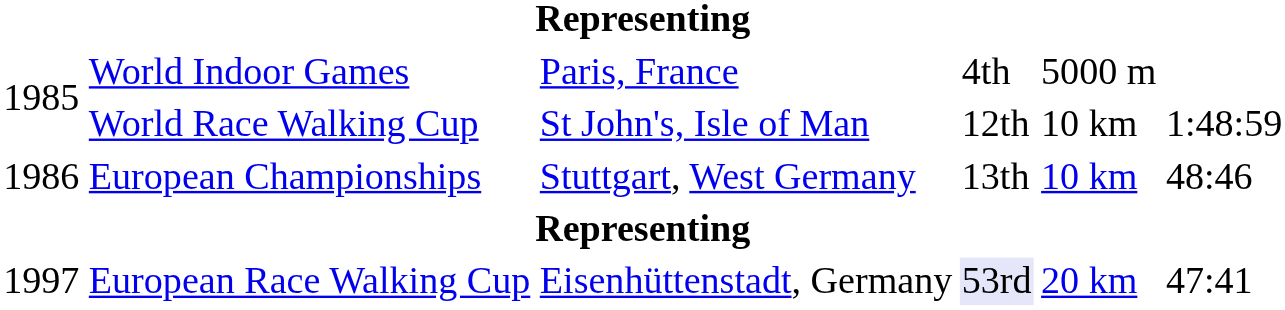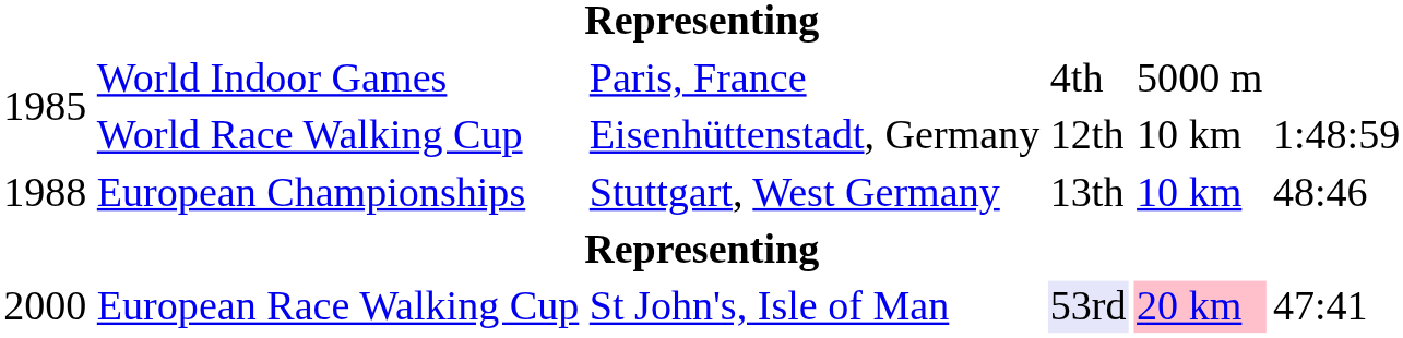World Race Walking Cup | column 3: St John's, Isle of Man -> Eisenhüttenstadt, Germany
European Championships | column 1: 1986 -> 1988
European Race Walking Cup | column 1: 1997 -> 2000
European Race Walking Cup | column 3: Eisenhüttenstadt, Germany -> St John's, Isle of Man
European Race Walking Cup | column 5: no background -> pink background
